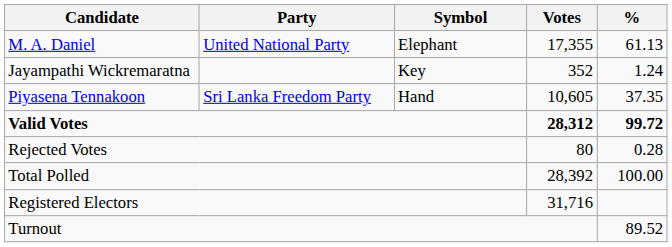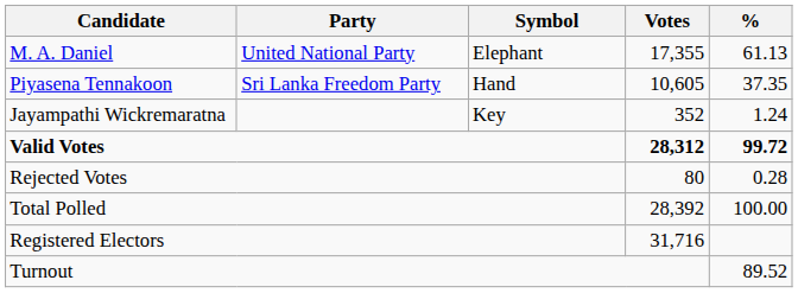rows swapped: Piyasena Tennakoon <-> Jayampathi Wickremaratna
